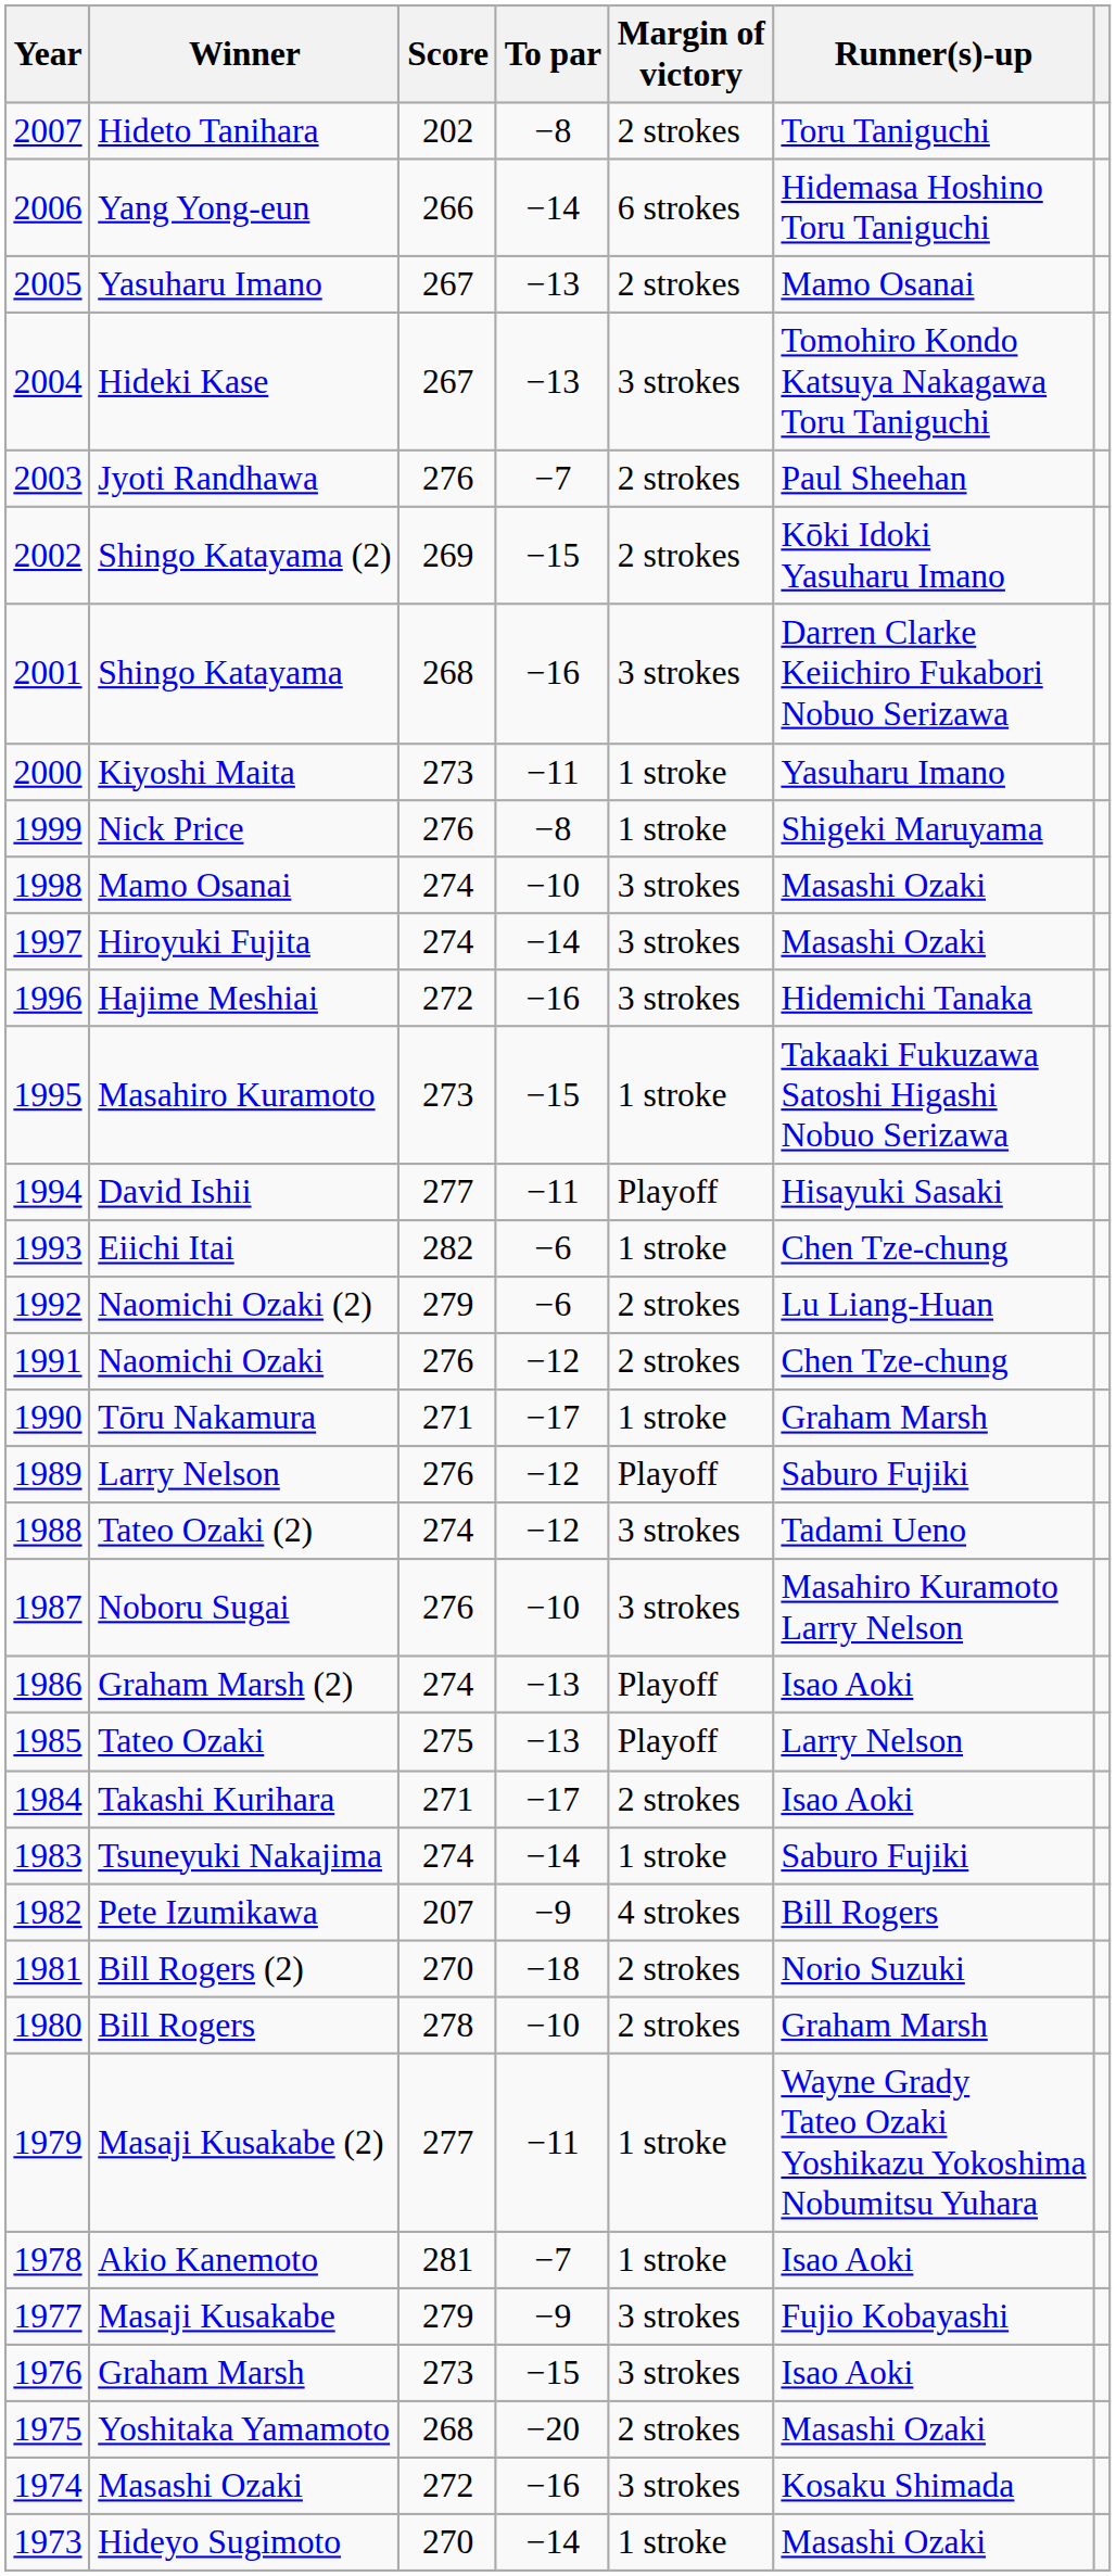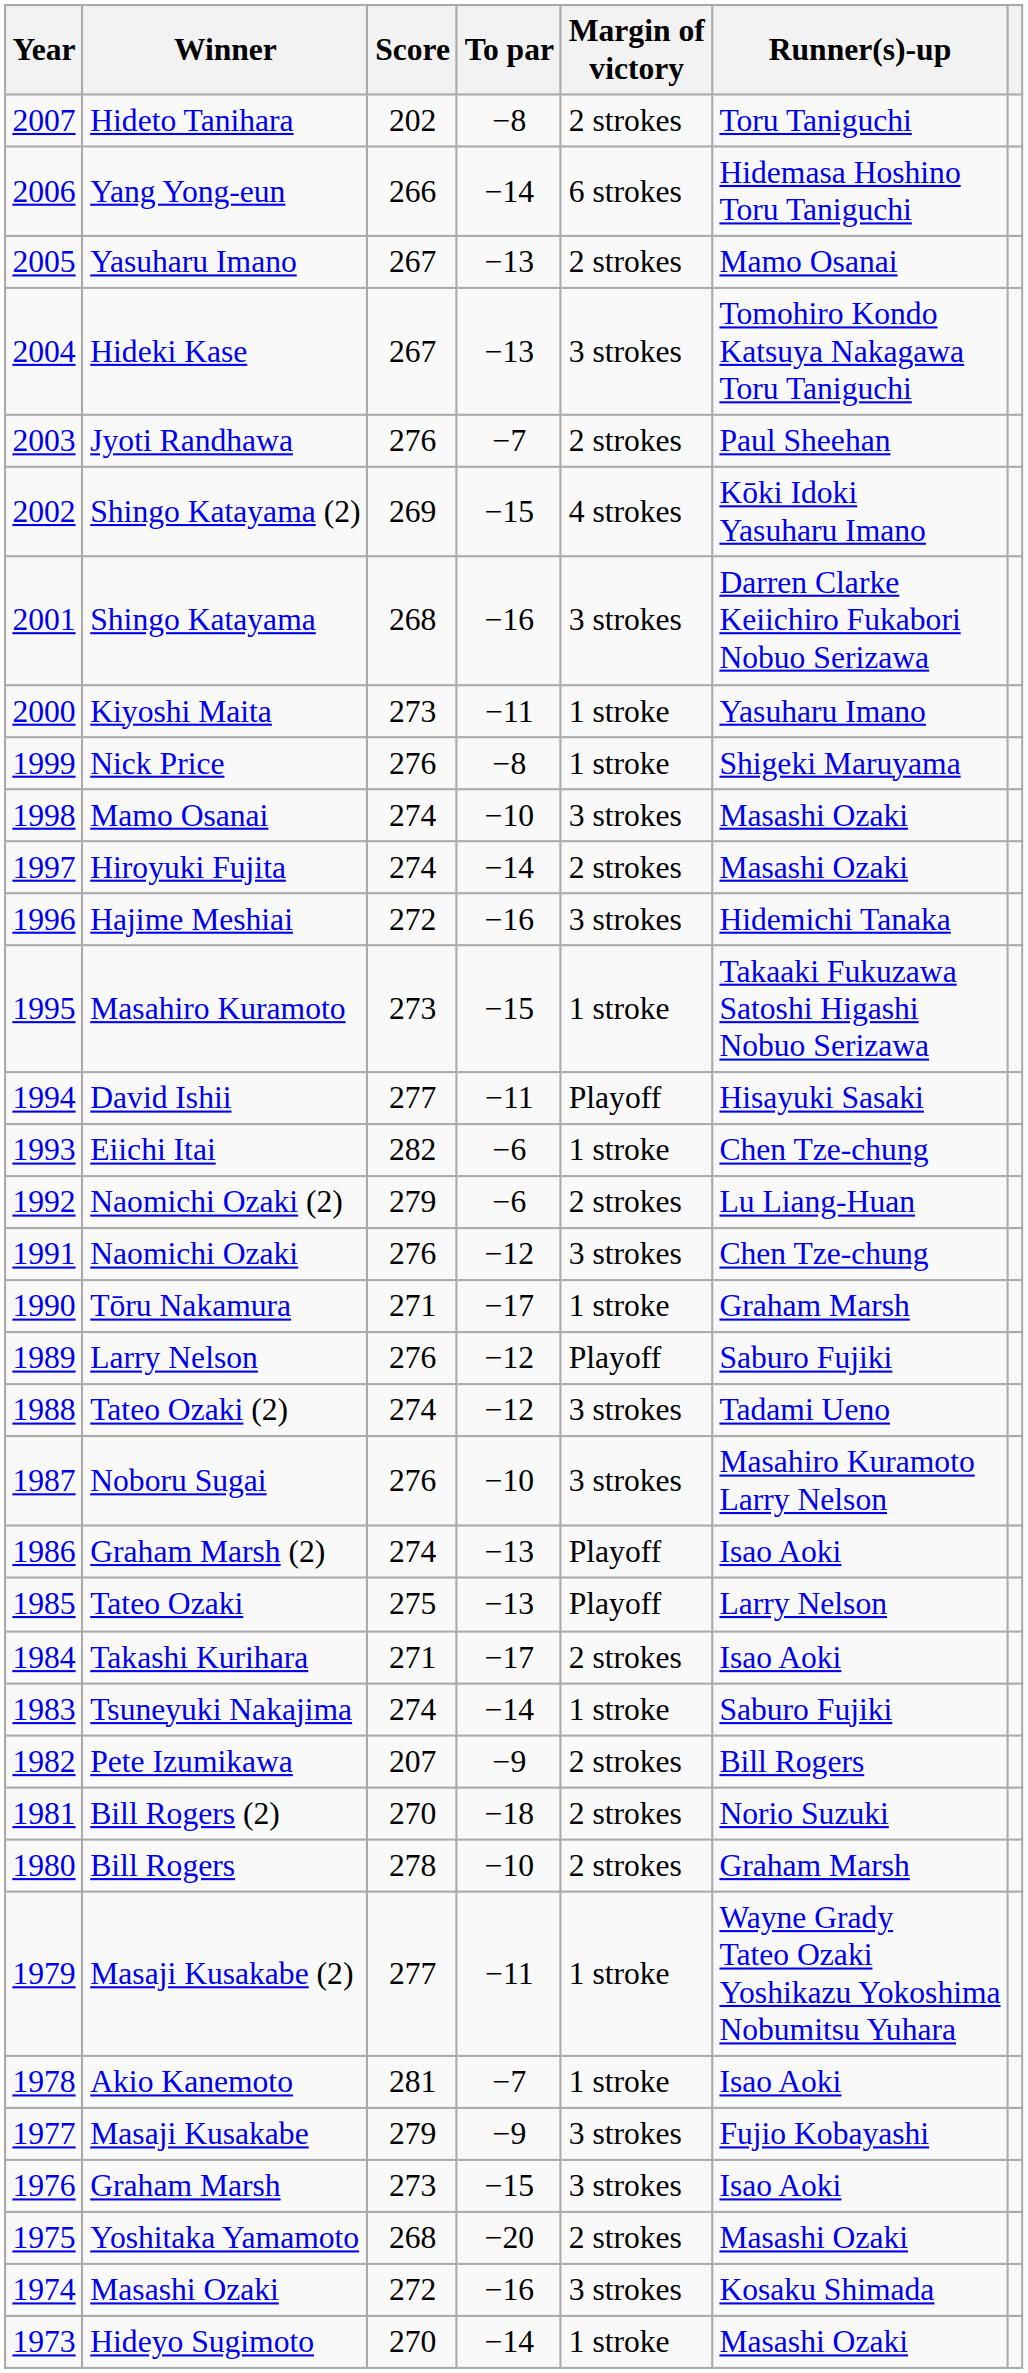Shingo Katayama (2) | Margin of victory: 2 strokes -> 4 strokes
Hiroyuki Fujita | Margin of victory: 3 strokes -> 2 strokes
Naomichi Ozaki | Margin of victory: 2 strokes -> 3 strokes
Pete Izumikawa | Margin of victory: 4 strokes -> 2 strokes
